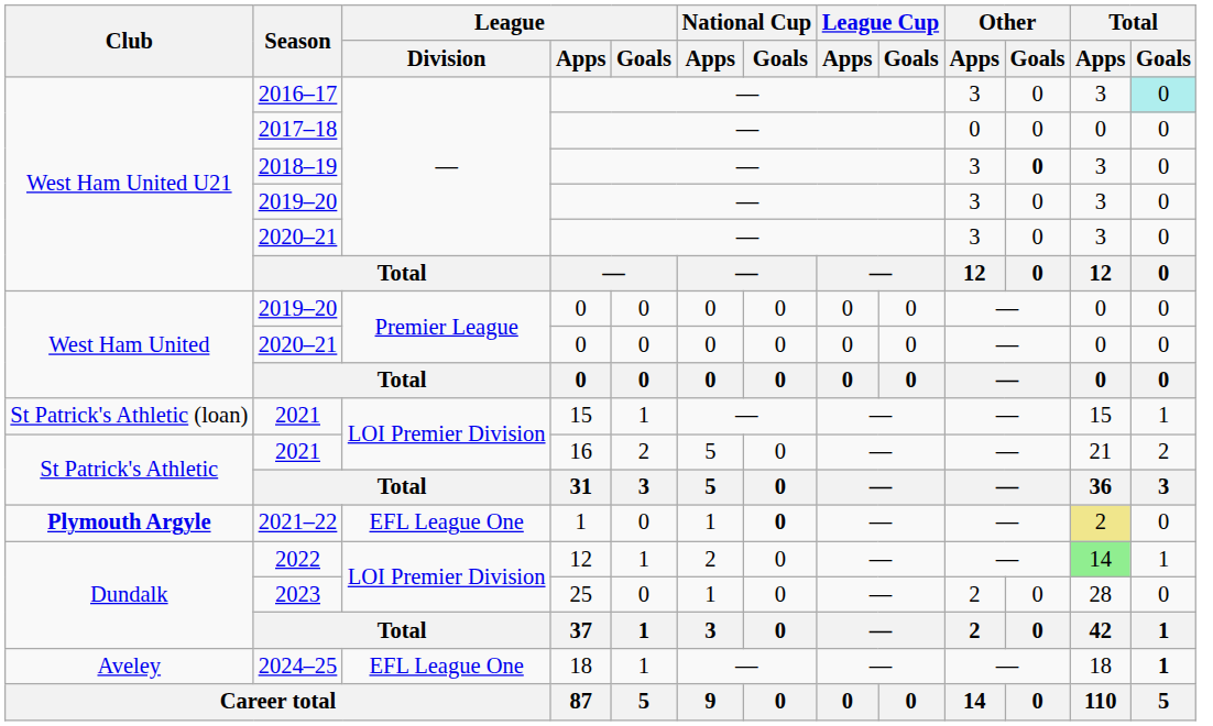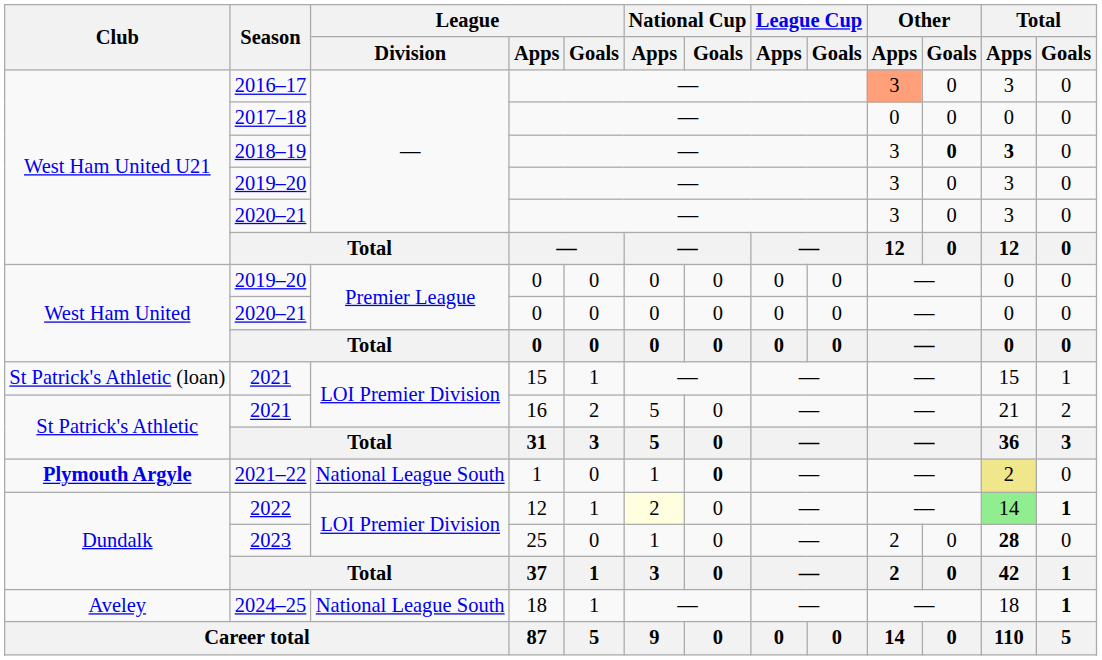2016–17 | Other / Apps: no background -> lightsalmon background
2016–17 | Total / Goals: paleturquoise background -> no background
2018–19 | Total / Apps: normal -> bold
2021–22 | League / Division: EFL League One -> National League South
2022 | National Cup / Apps: no background -> lightyellow background
2022 | Total / Goals: normal -> bold
2023 | Total / Apps: normal -> bold
2024–25 | League / Division: EFL League One -> National League South
